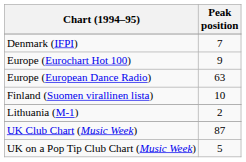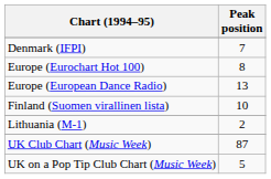Europe (Eurochart Hot 100) | Peak position: 9 -> 8
Europe (European Dance Radio) | Peak position: 63 -> 13
